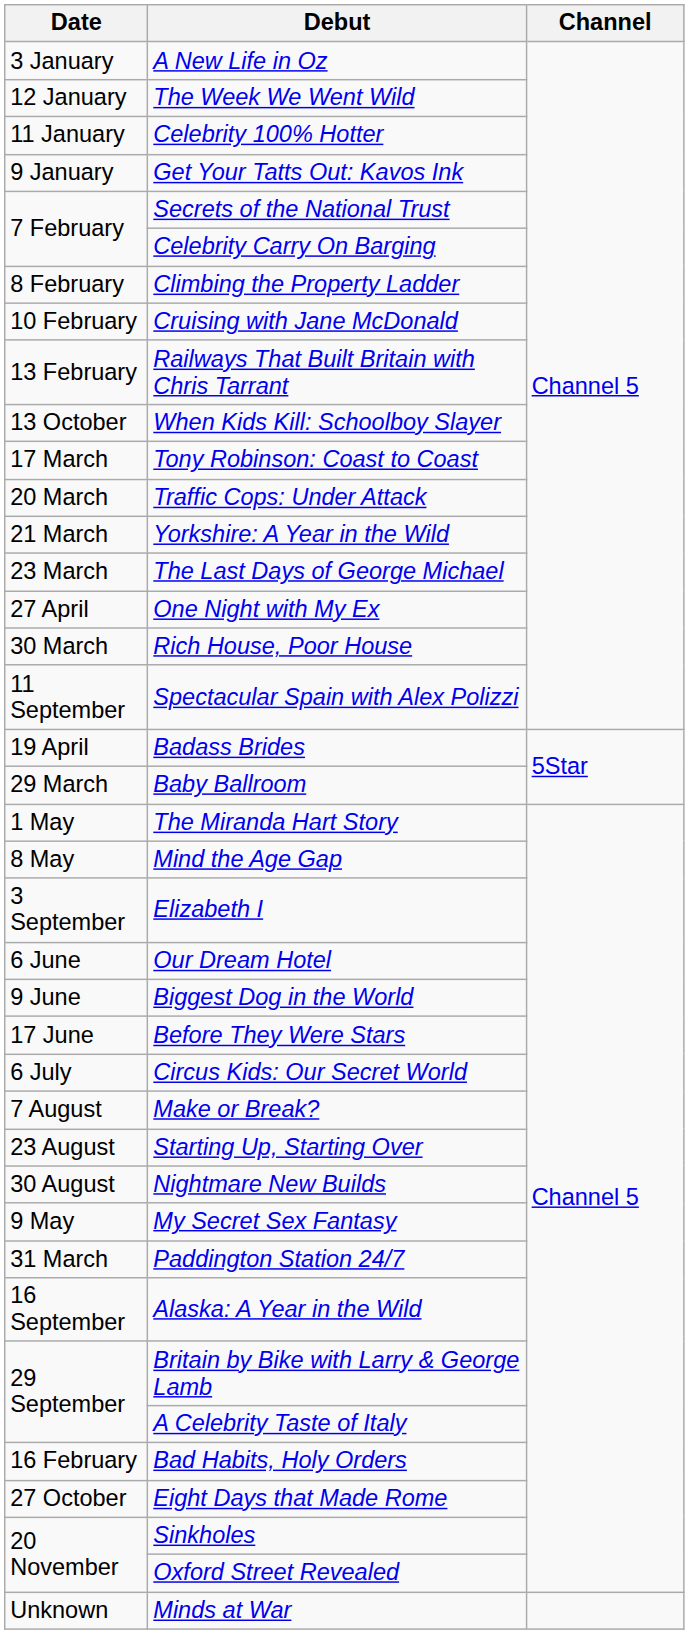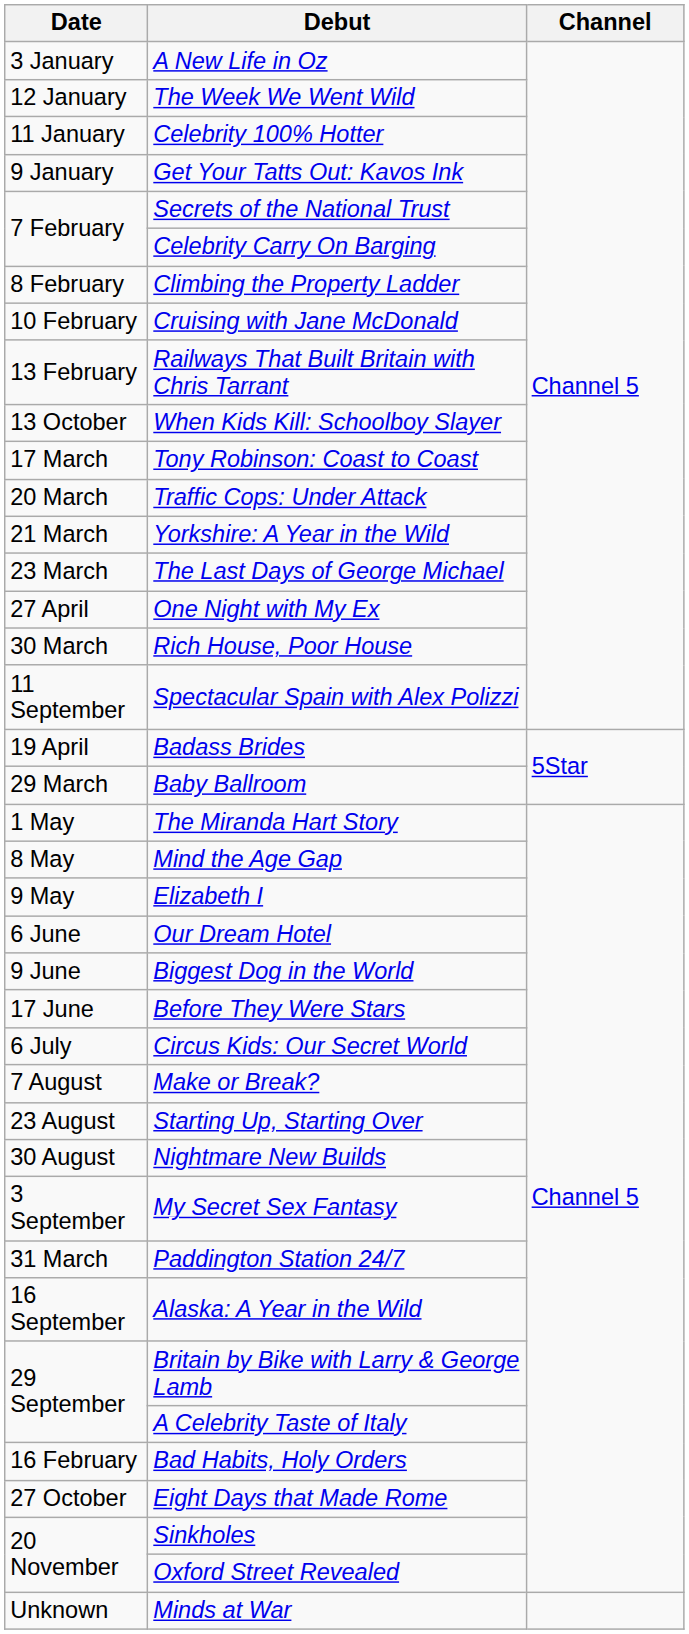Elizabeth I | Date: 3 September -> 9 May
My Secret Sex Fantasy | Date: 9 May -> 3 September
